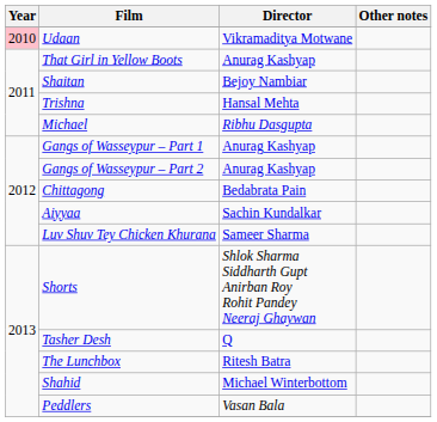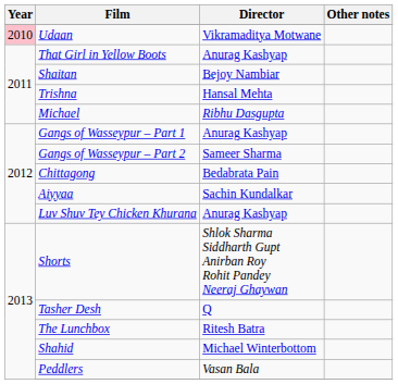Gangs of Wasseypur – Part 2 | Director: Anurag Kashyap -> Sameer Sharma
Luv Shuv Tey Chicken Khurana | Director: Sameer Sharma -> Anurag Kashyap
